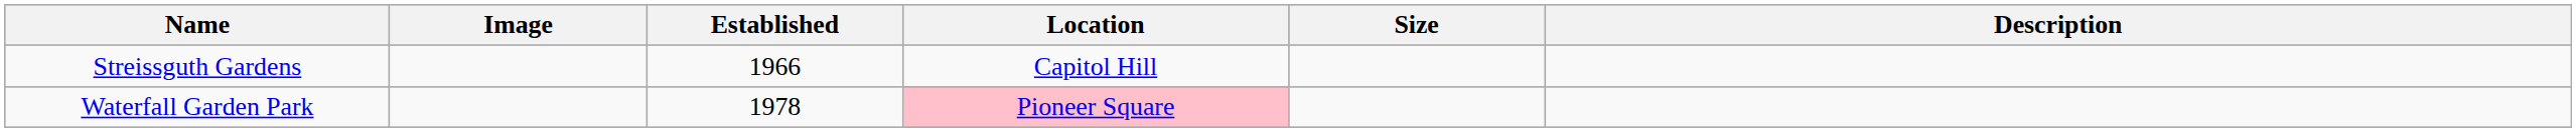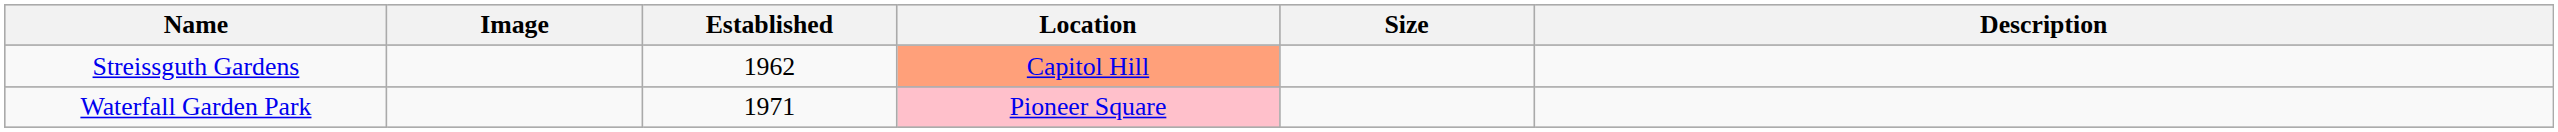Streissguth Gardens | Established: 1966 -> 1962
Streissguth Gardens | Location: no background -> lightsalmon background
Waterfall Garden Park | Established: 1978 -> 1971
